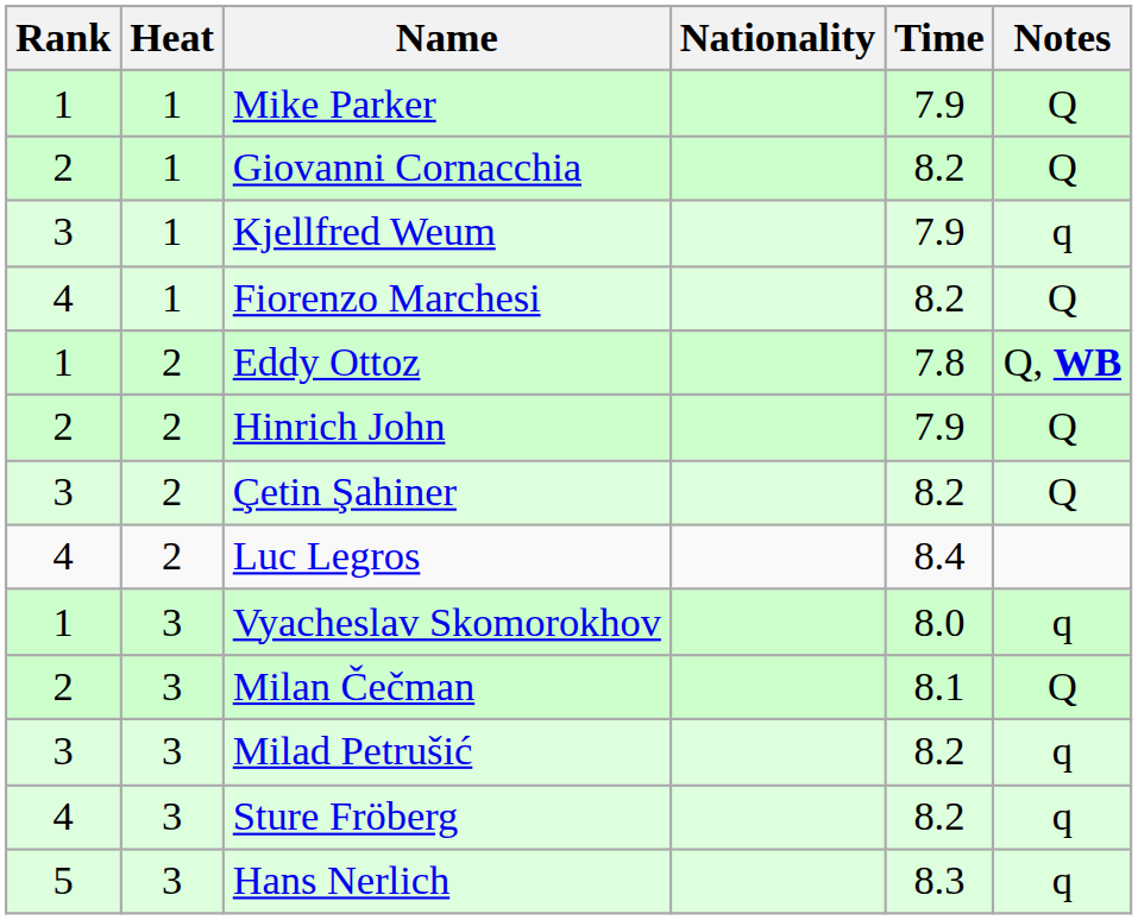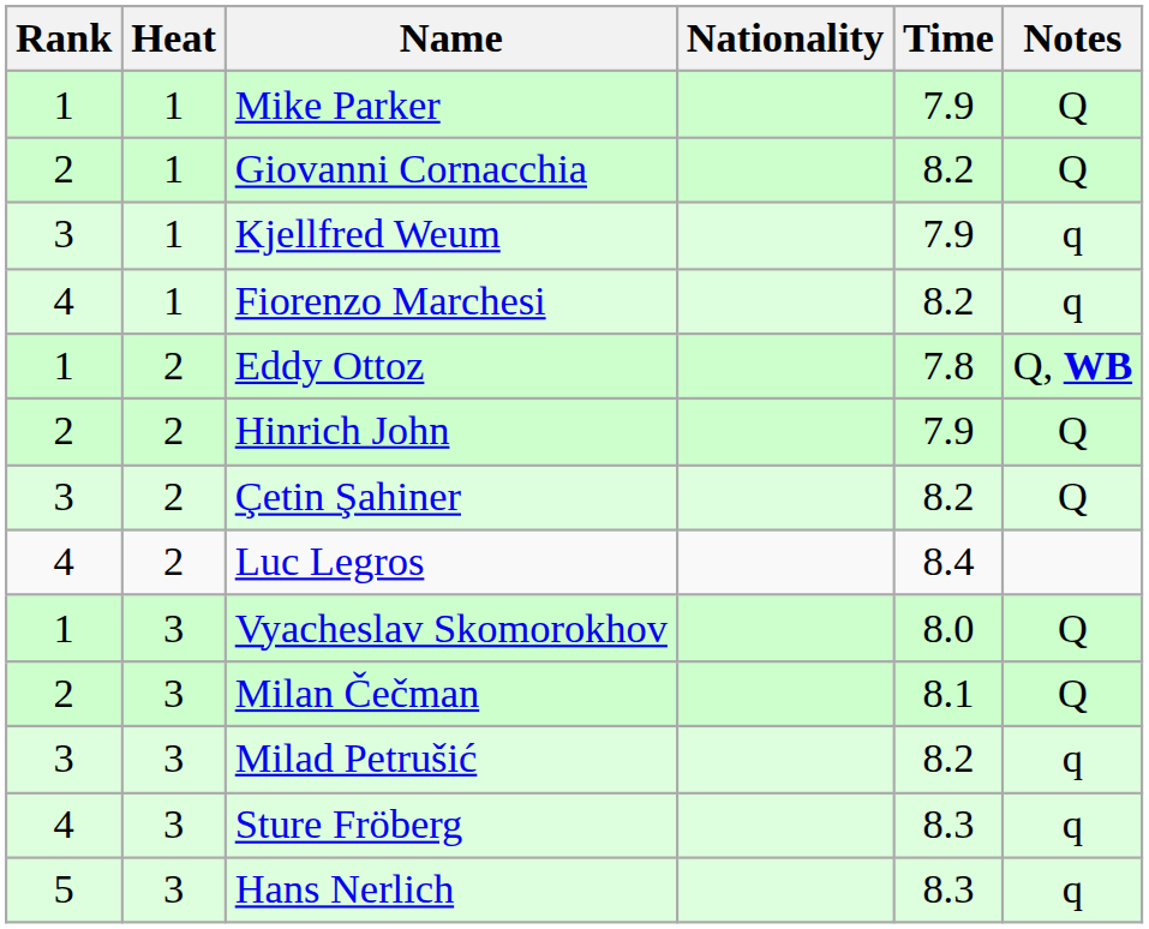Fiorenzo Marchesi | Notes: Q -> q
Vyacheslav Skomorokhov | Notes: q -> Q
Sture Fröberg | Time: 8.2 -> 8.3
